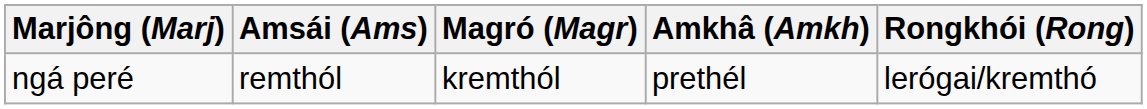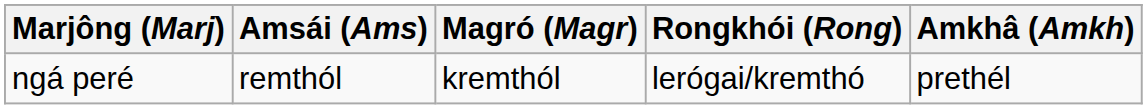columns swapped: Amkhâ (Amkh) <-> Rongkhói (Rong)
